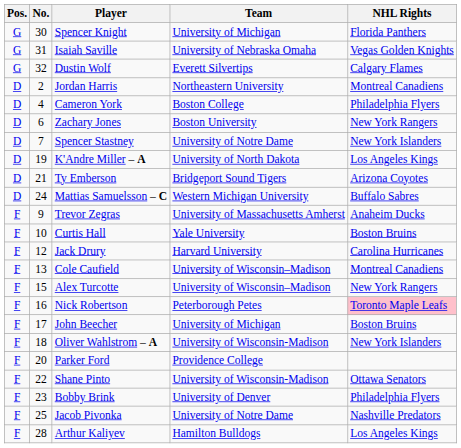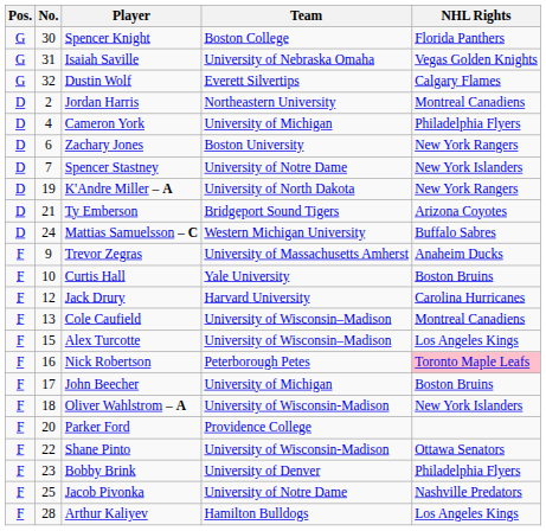Spencer Knight | Team: University of Michigan -> Boston College
Cameron York | Team: Boston College -> University of Michigan
K'Andre Miller – A | NHL Rights: Los Angeles Kings -> New York Rangers
Alex Turcotte | NHL Rights: New York Rangers -> Los Angeles Kings
